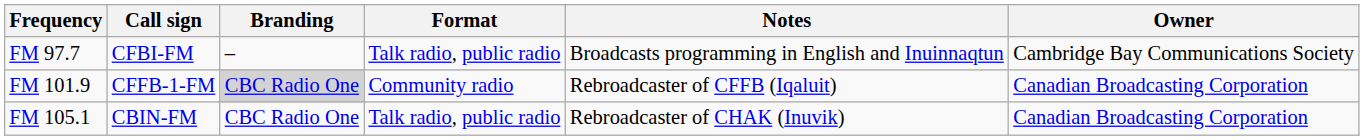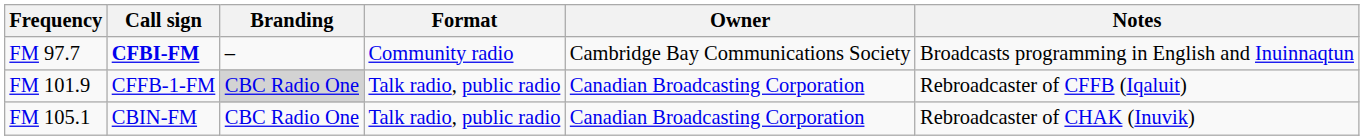columns swapped: Owner <-> Notes
FM 97.7 | Call sign: normal -> bold
FM 97.7 | Format: Talk radio, public radio -> Community radio
FM 101.9 | Format: Community radio -> Talk radio, public radio
